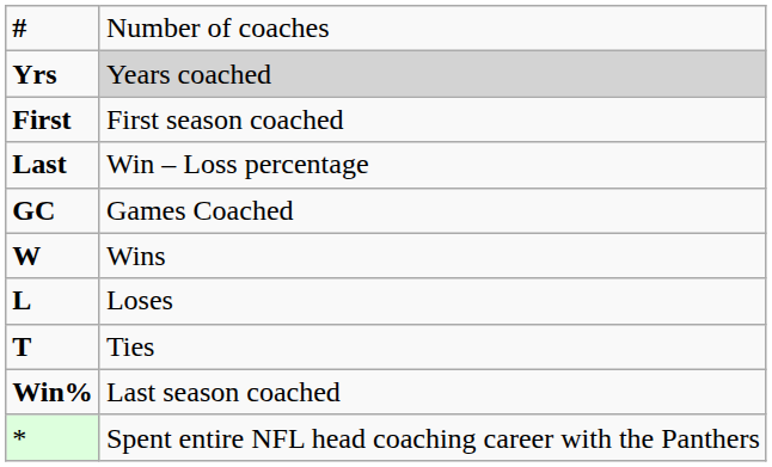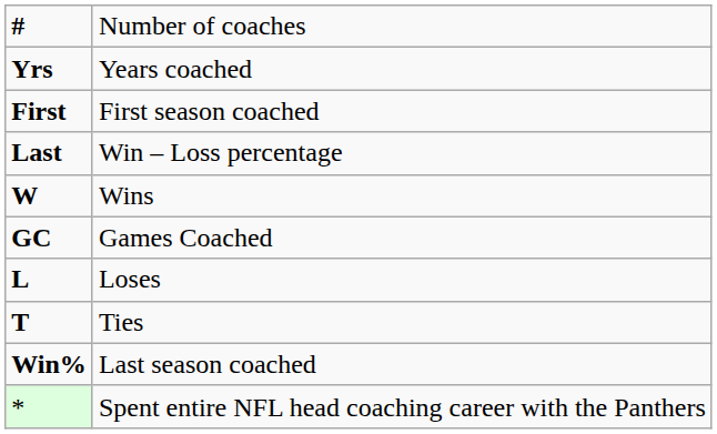Yrs | column 2: lightgrey background -> no background
rows swapped: GC <-> W
